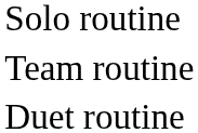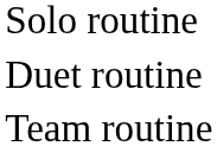rows swapped: Duet routine <-> Team routine
